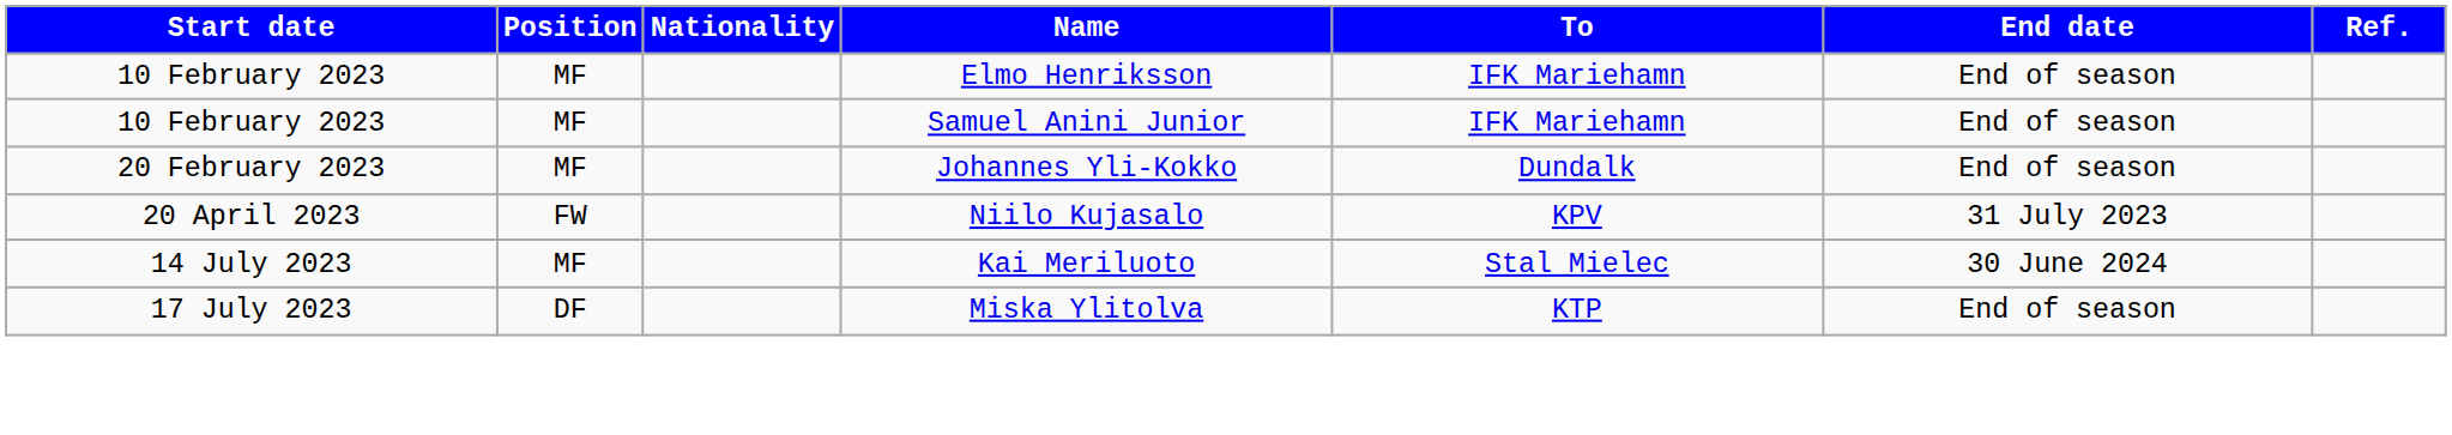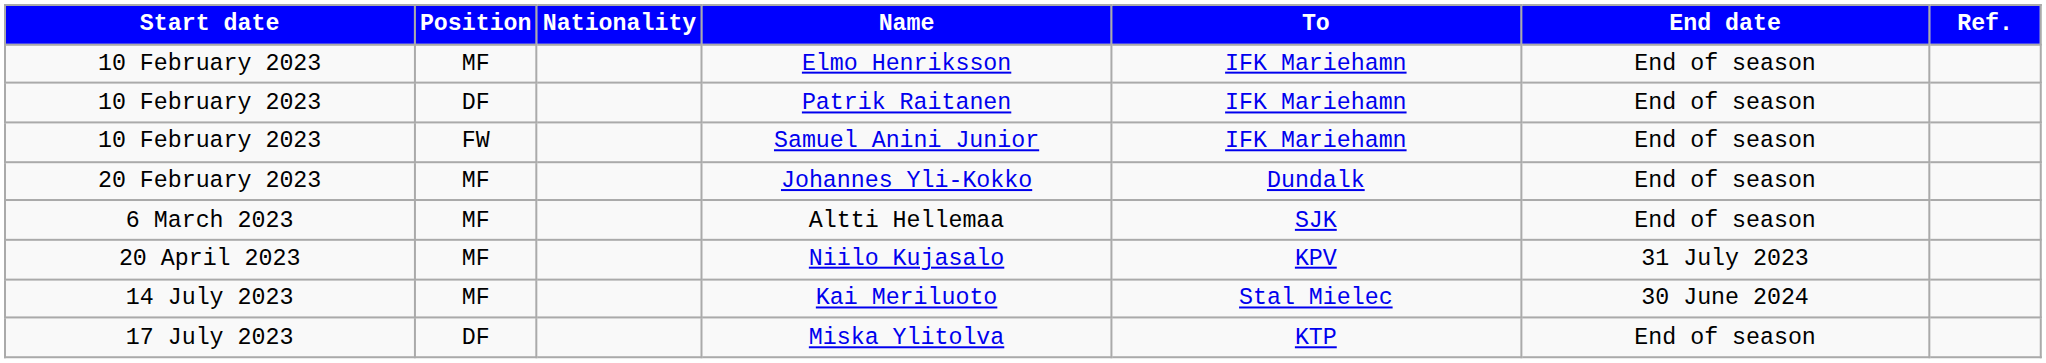+ row: 10 February 2023 | DF | Patrik Raitanen | IFK Mariehamn | End of season
Samuel Anini Junior | Position: MF -> FW
+ row: 6 March 2023 | MF | Altti Hellemaa | SJK | End of season
Niilo Kujasalo | Position: FW -> MF
